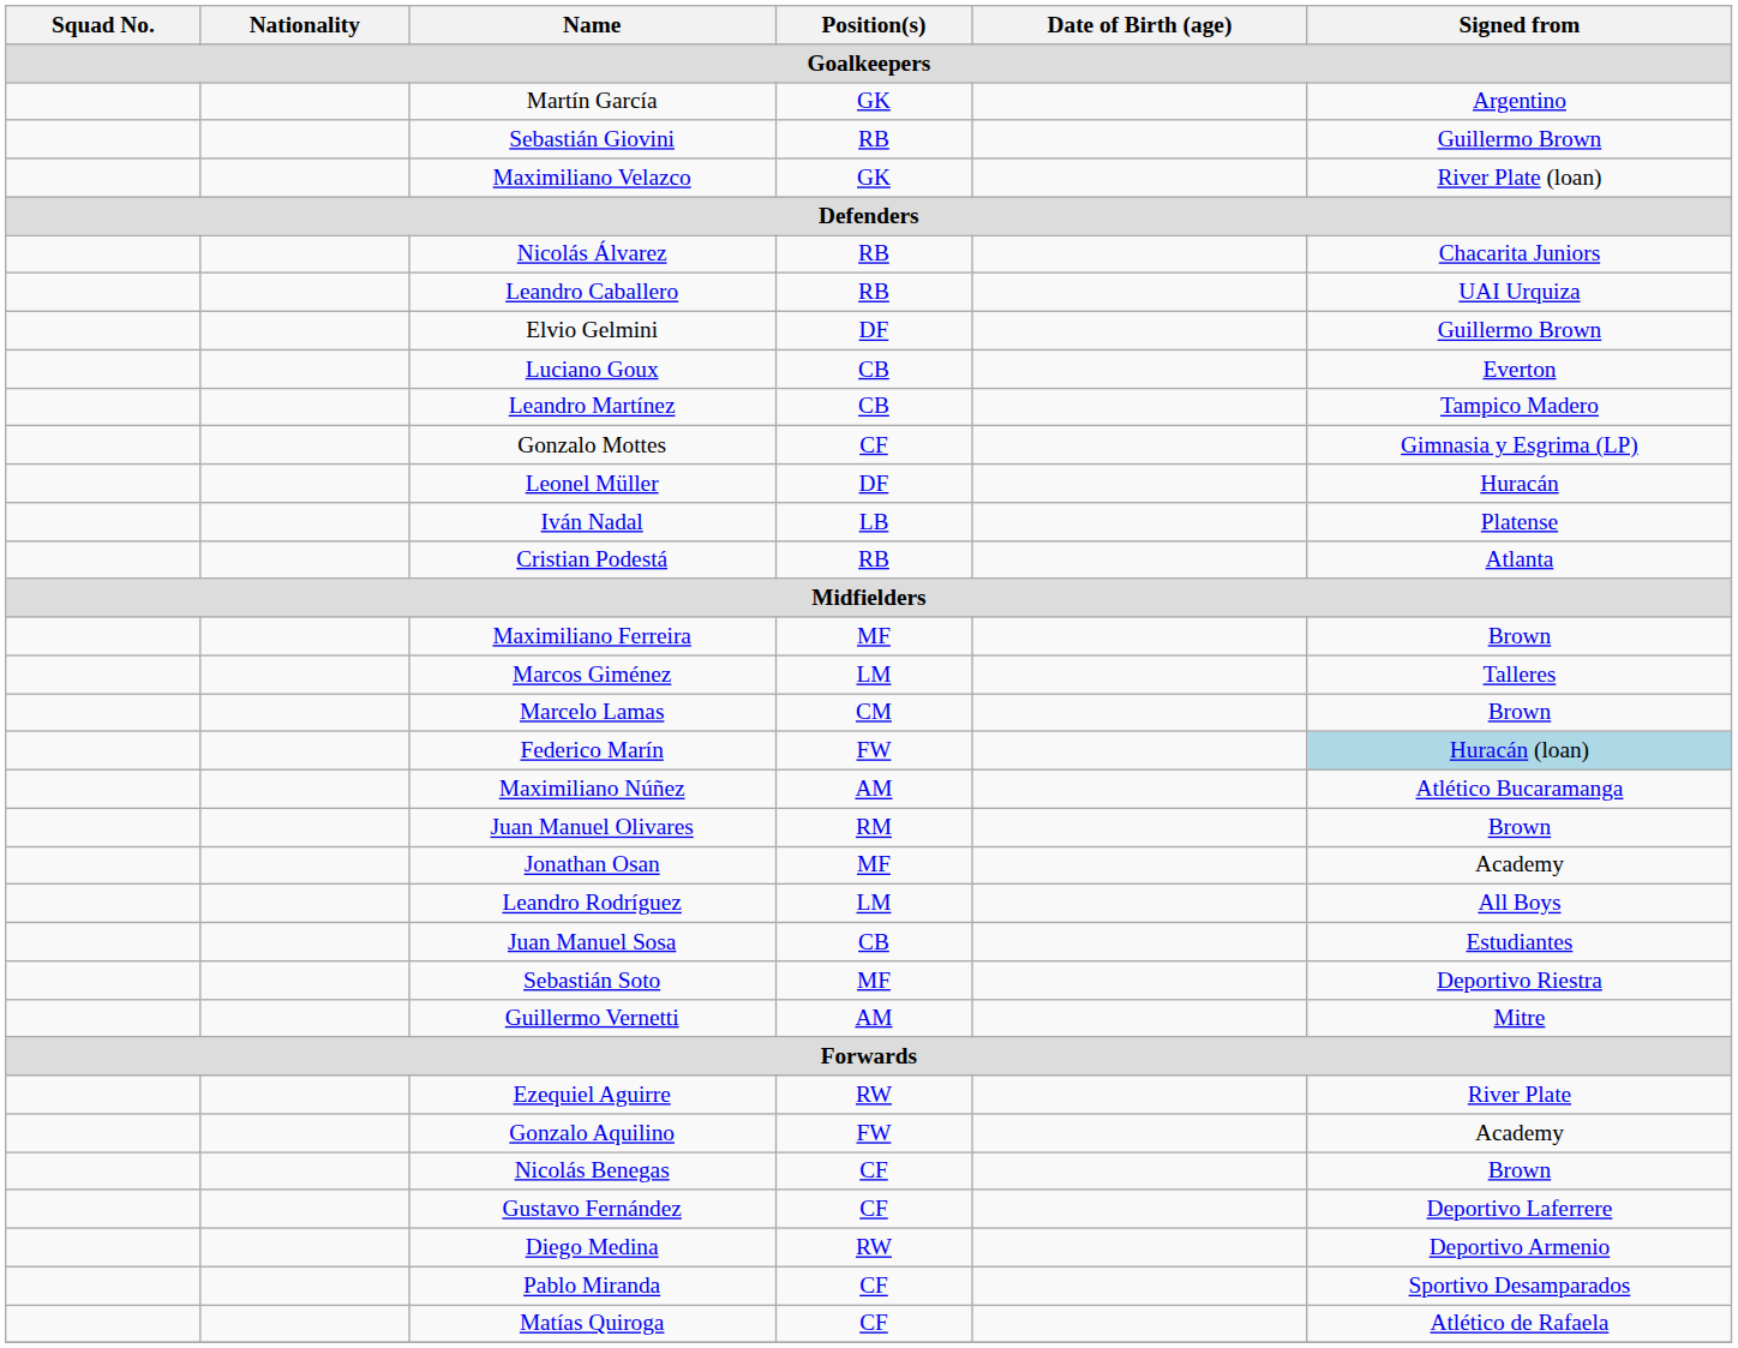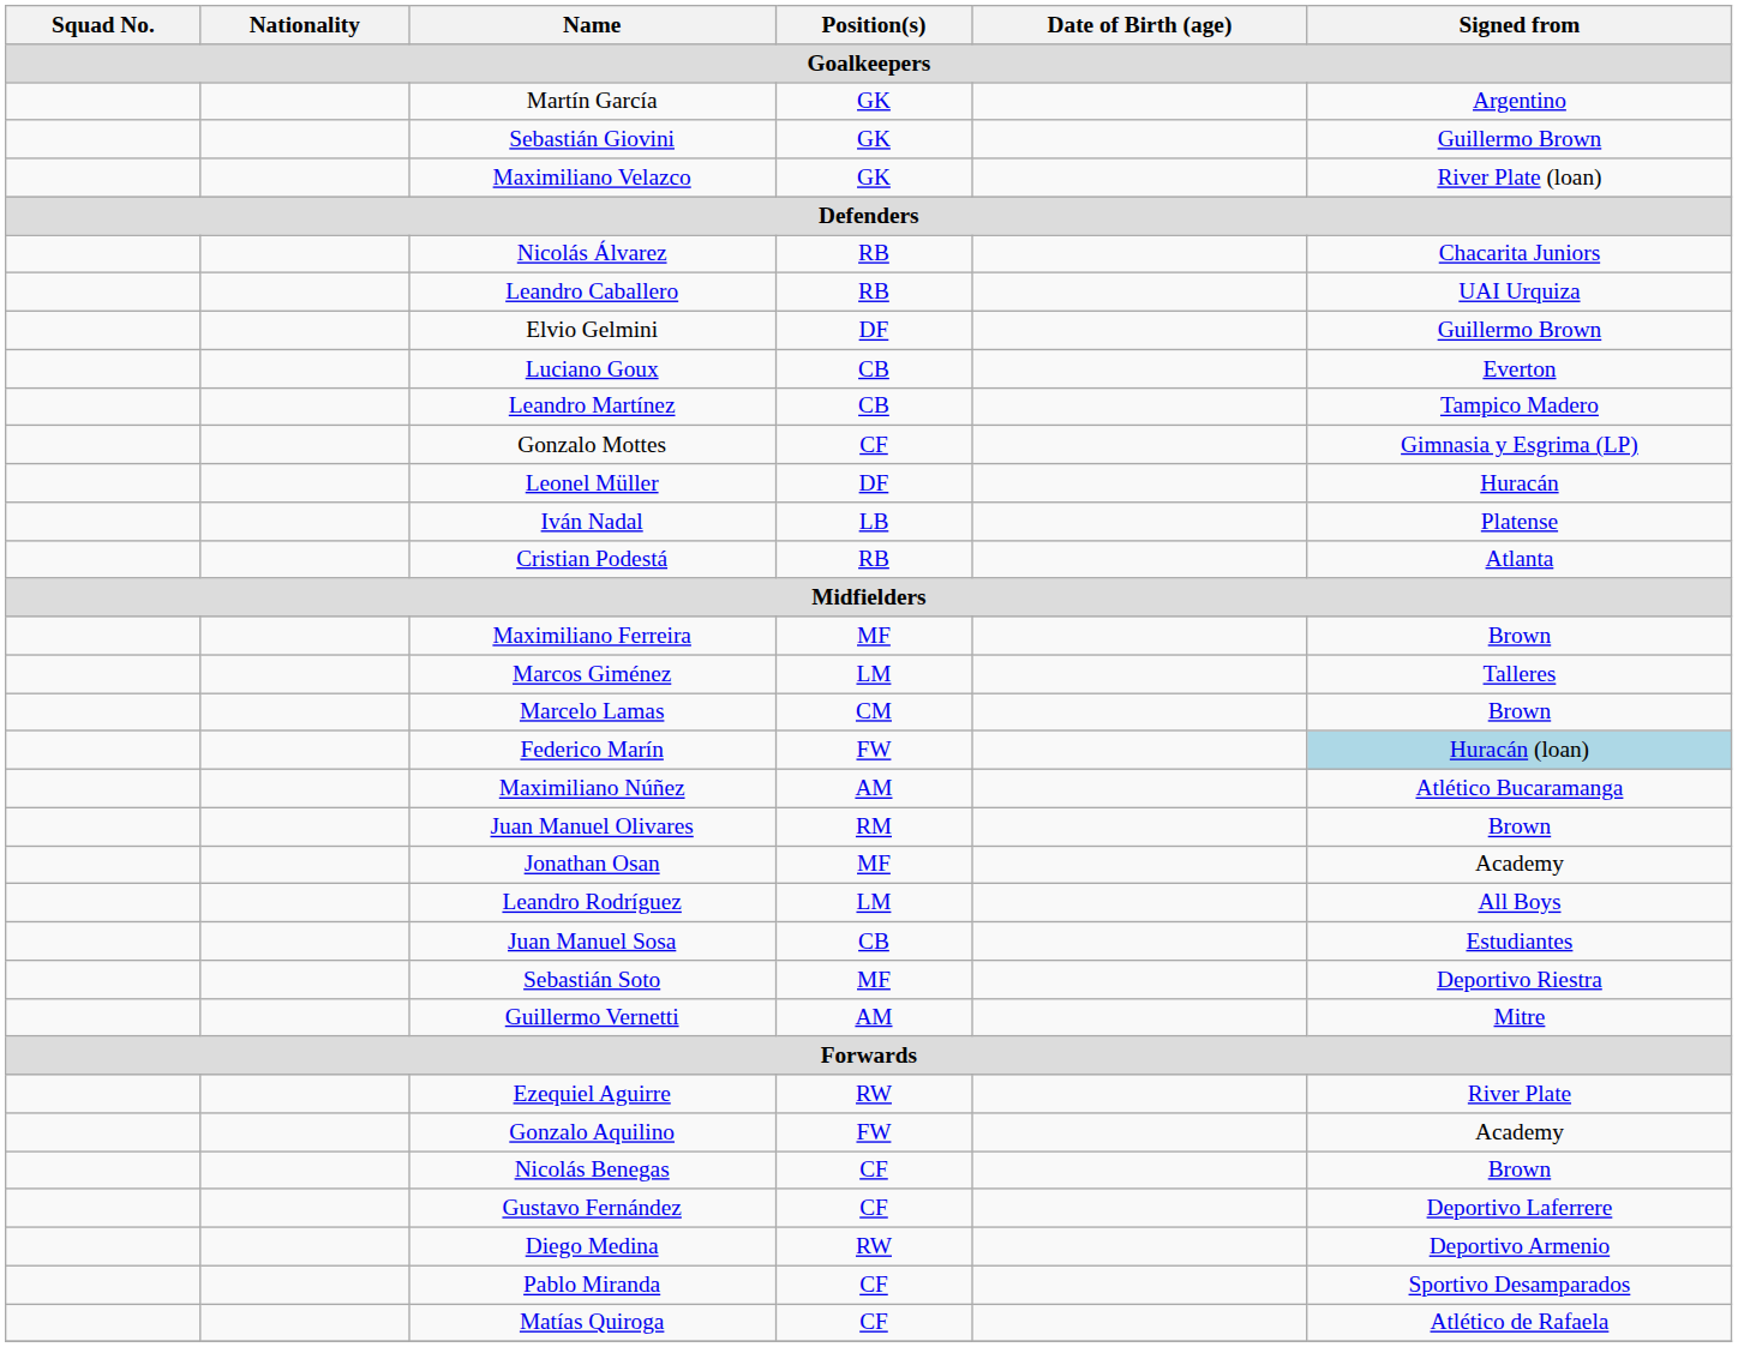Sebastián Giovini | Position(s) / Goalkeepers: RB -> GK
